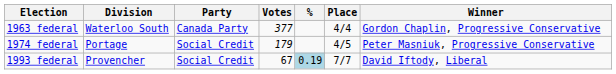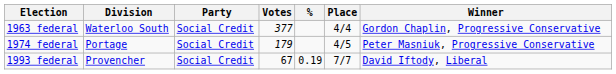1963 federal | Party: Canada Party -> Social Credit
1993 federal | %: lightblue background -> no background
